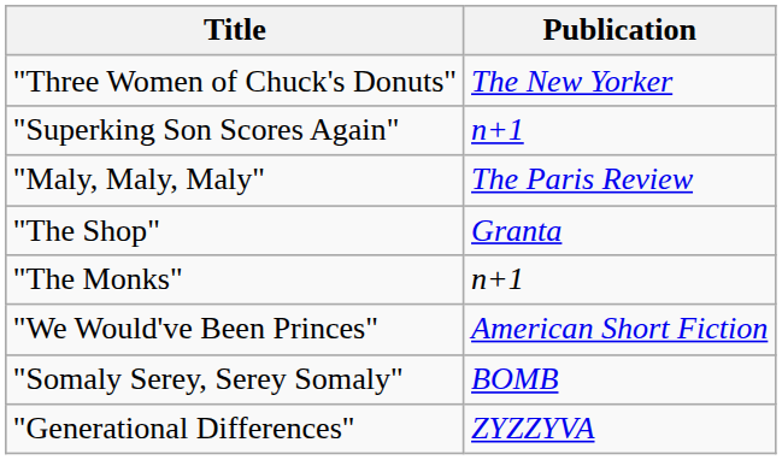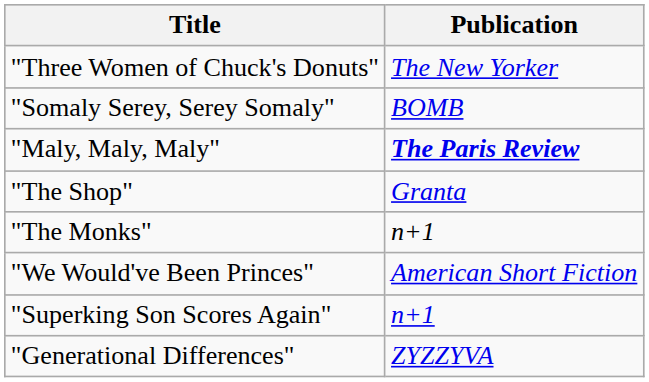rows swapped: "Superking Son Scores Again" <-> "Somaly Serey, Serey Somaly"
"Maly, Maly, Maly" | Publication: normal -> bold
